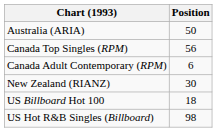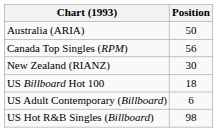- row: Canada Adult Contemporary (RPM) | 6
+ row: US Adult Contemporary (Billboard) | 6
